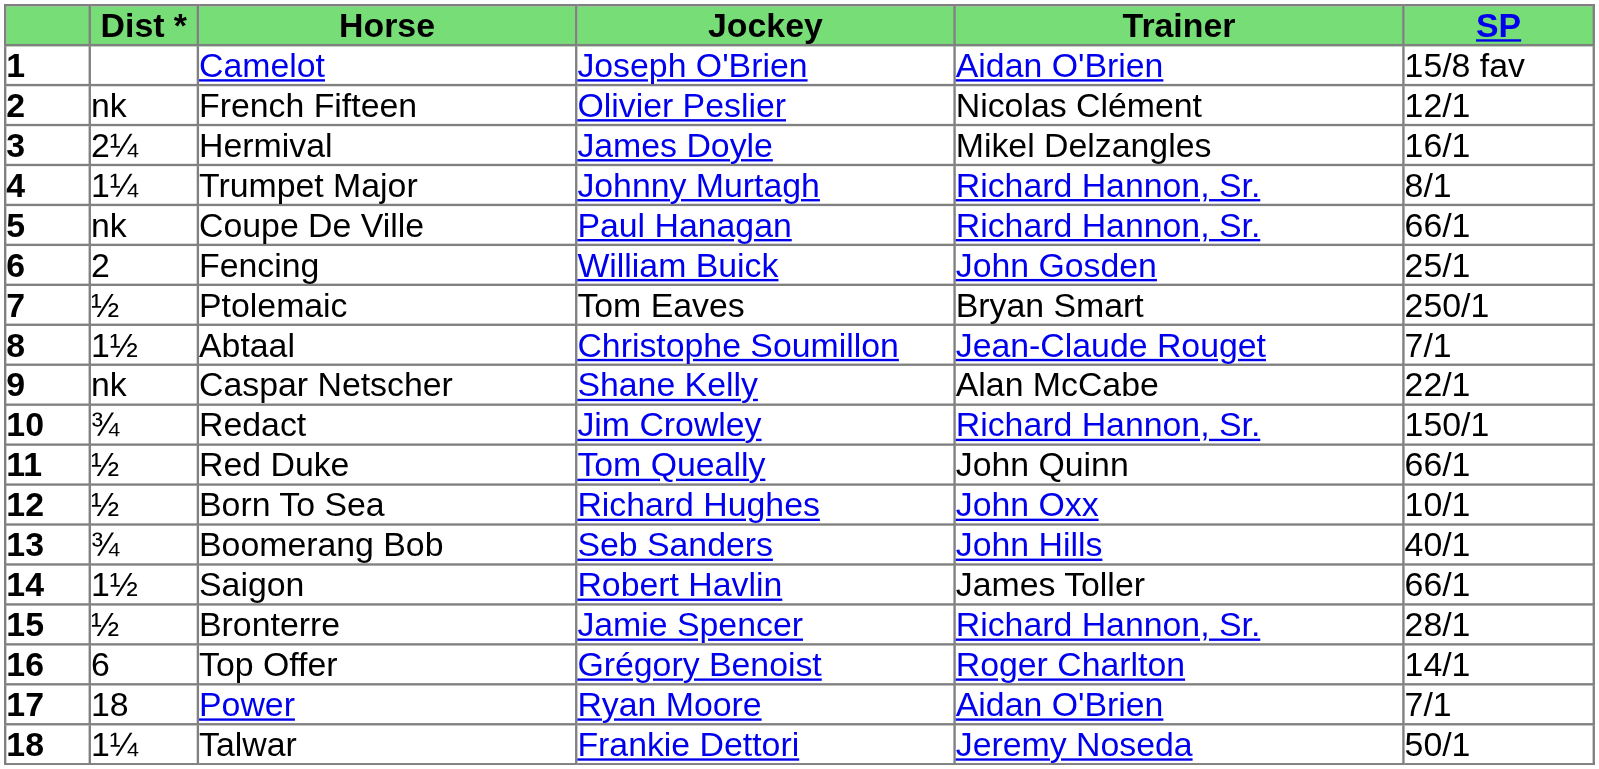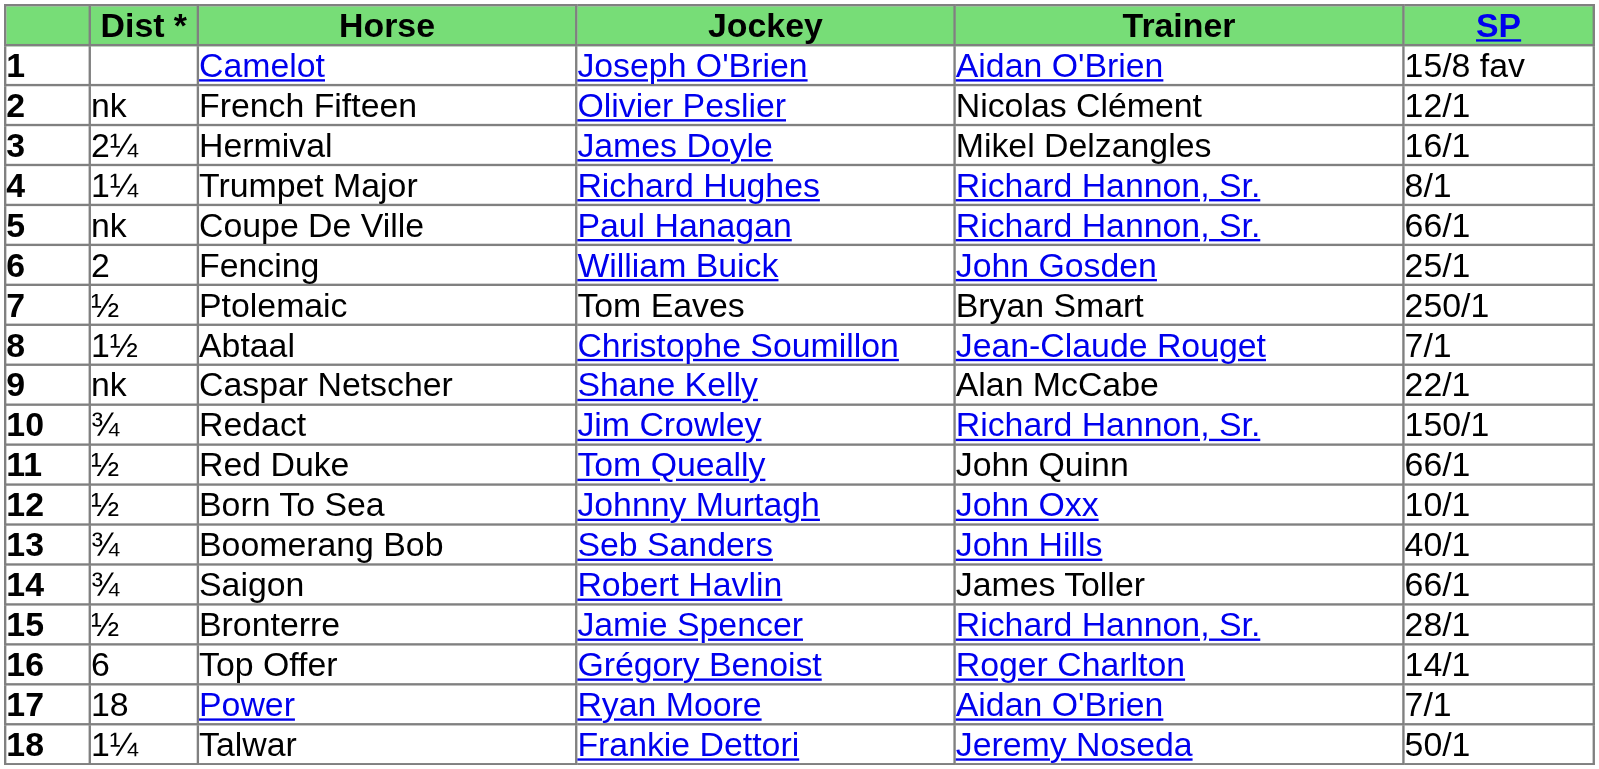Trumpet Major | Jockey: Johnny Murtagh -> Richard Hughes
Born To Sea | Jockey: Richard Hughes -> Johnny Murtagh
Saigon | Dist *: 1½ -> ¾
